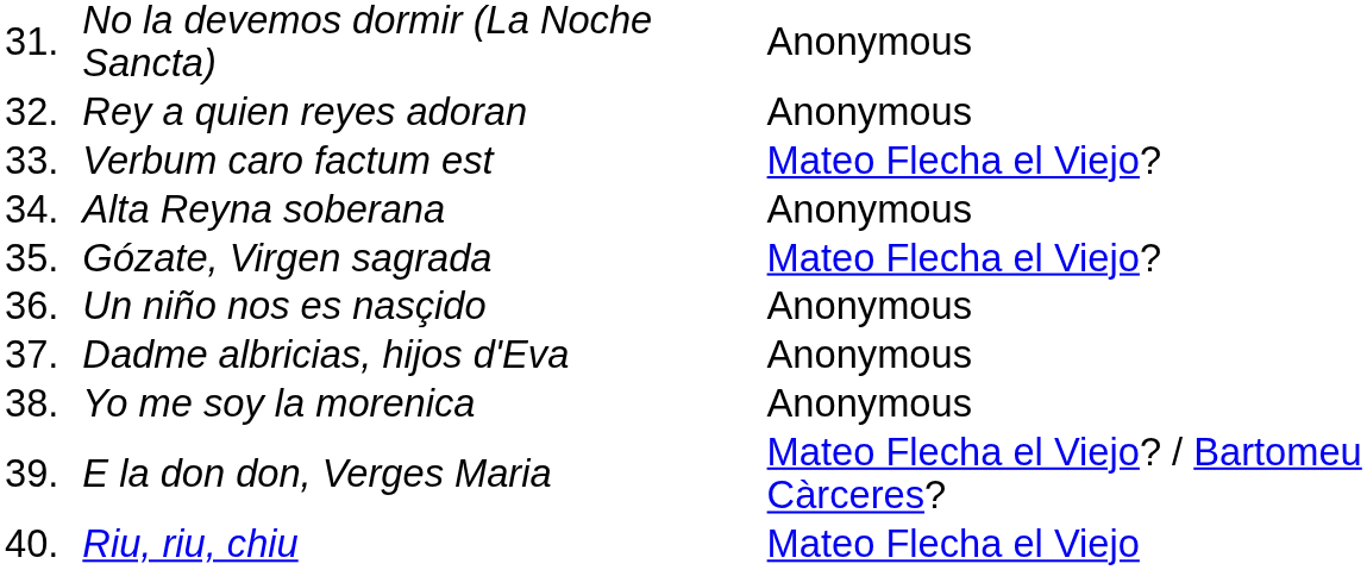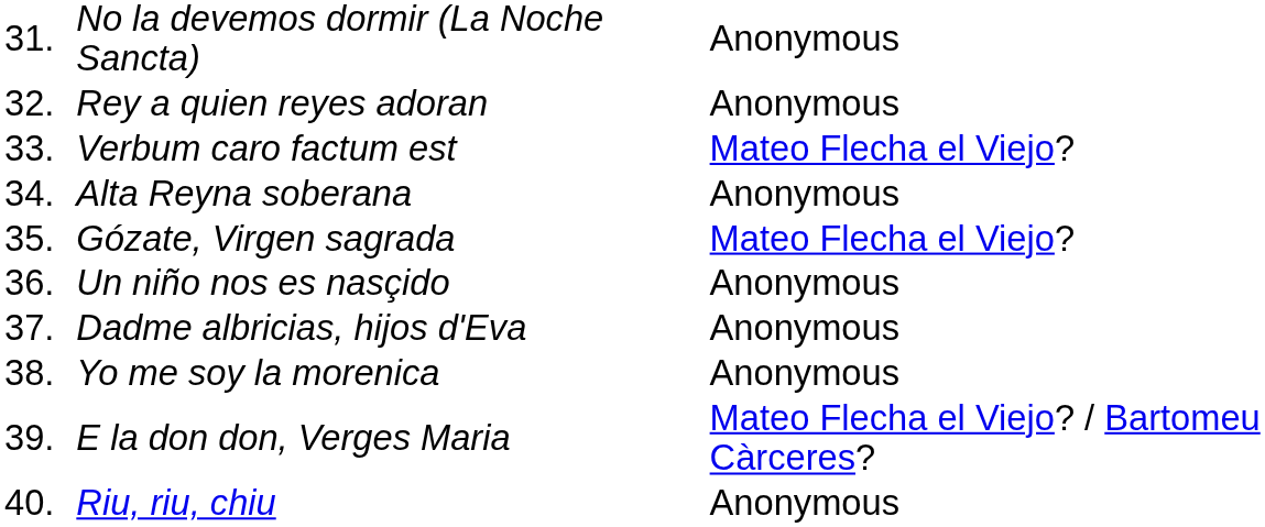Riu, riu, chiu | column 3: Mateo Flecha el Viejo -> Anonymous
